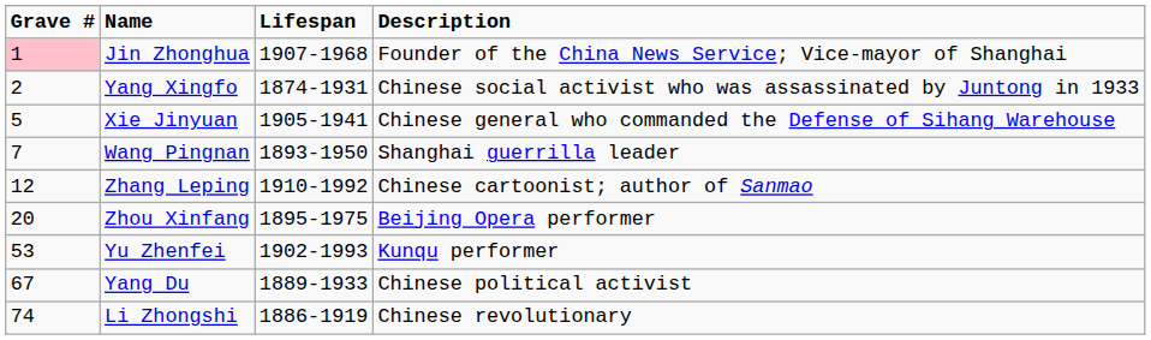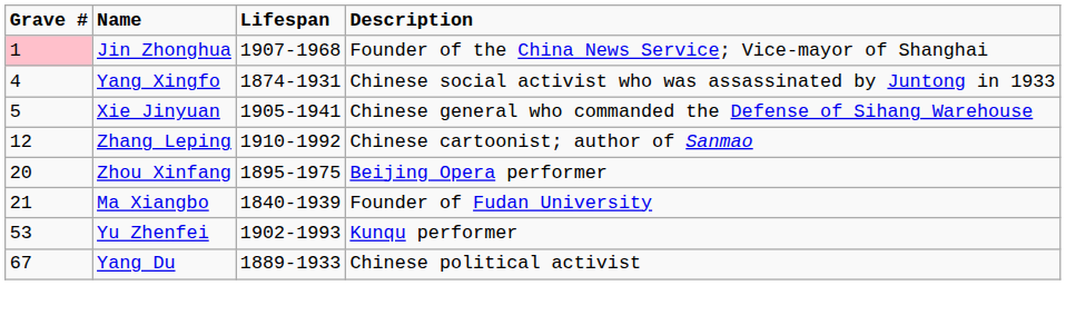Yang Xingfo | Grave #: 2 -> 4
- row: 7 | Wang Pingnan | 1893-1950 | Shanghai guerrilla leader
+ row: 21 | Ma Xiangbo | 1840-1939 | Founder of Fudan University
- row: 74 | Li Zhongshi | 1886-1919 | Chinese revolutionary
